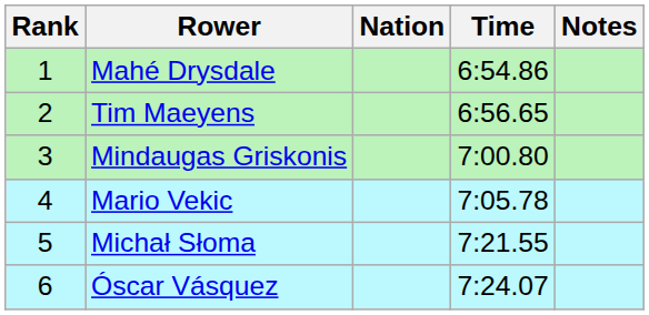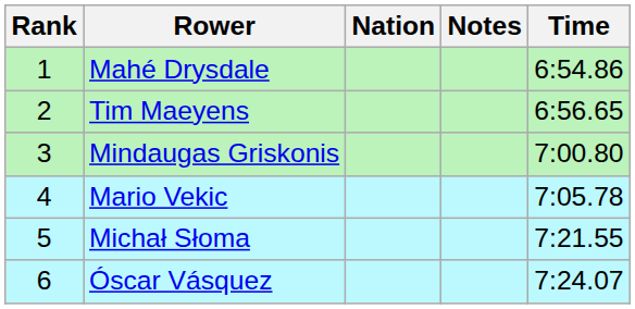columns swapped: Time <-> Notes
